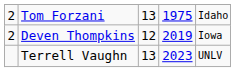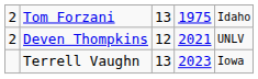Deven Thompkins | column 4: 2019 -> 2021
Deven Thompkins | column 5: Iowa -> UNLV
Terrell Vaughn | column 5: UNLV -> Iowa
